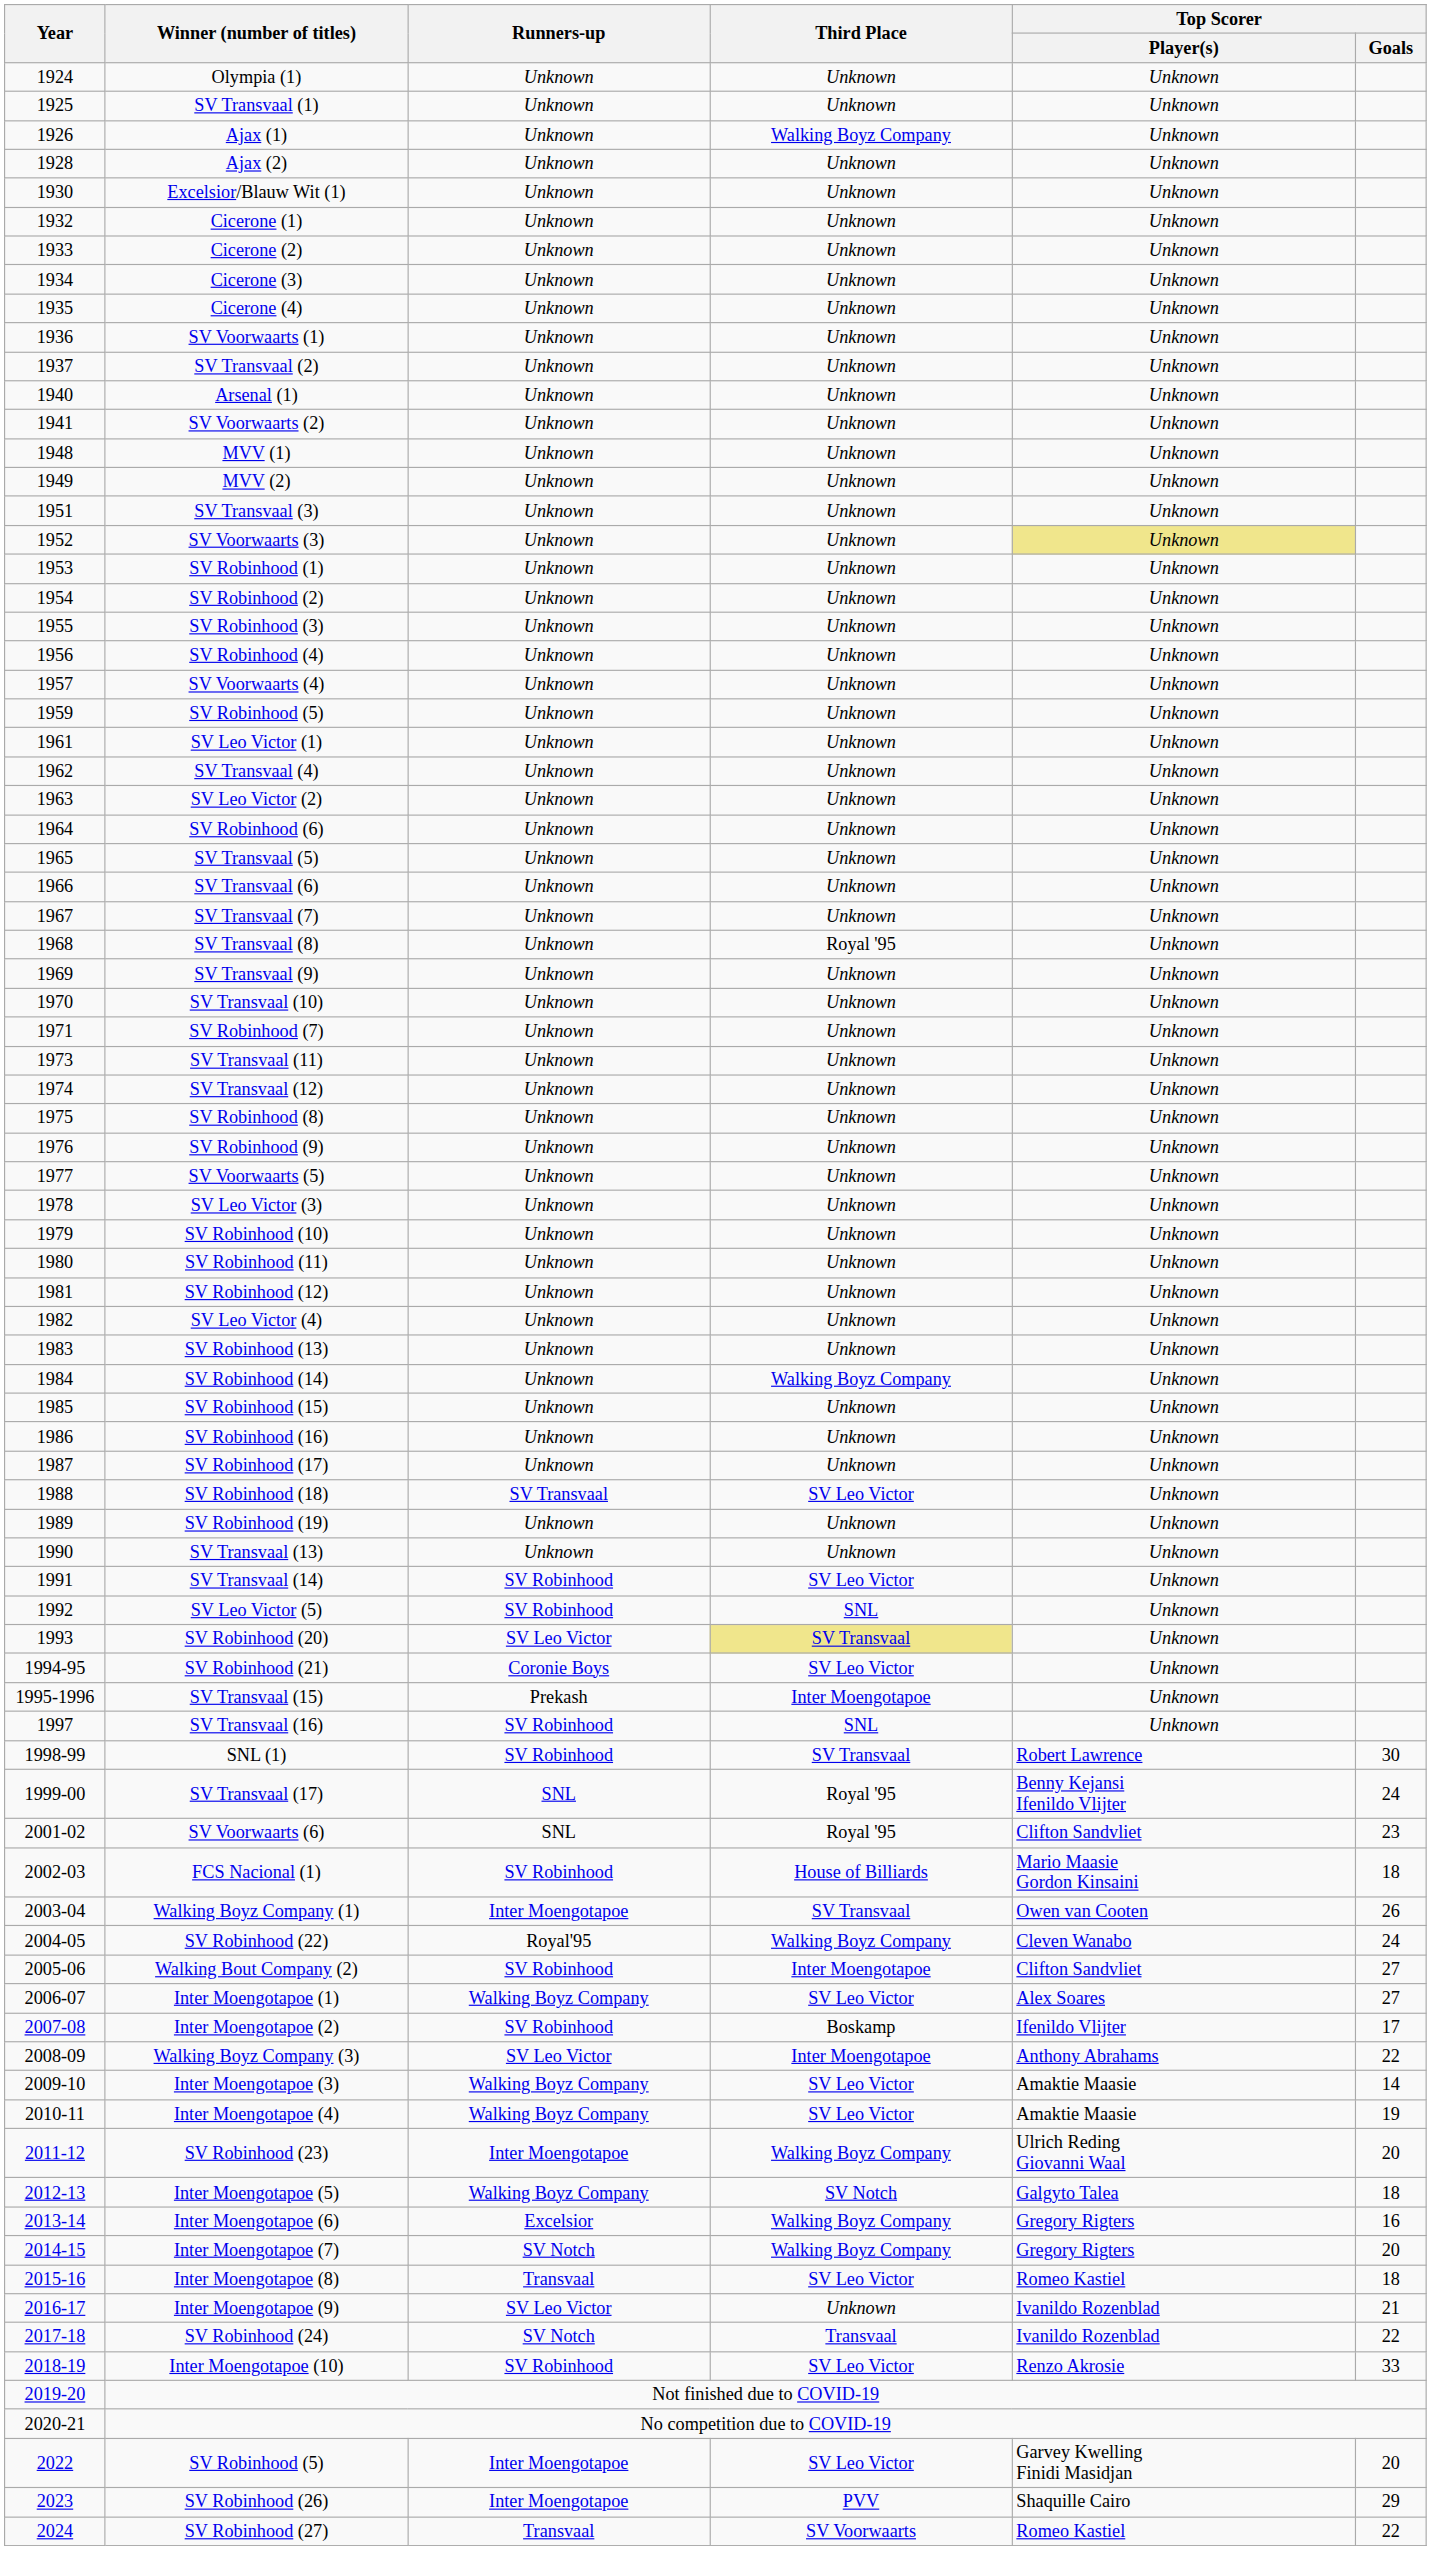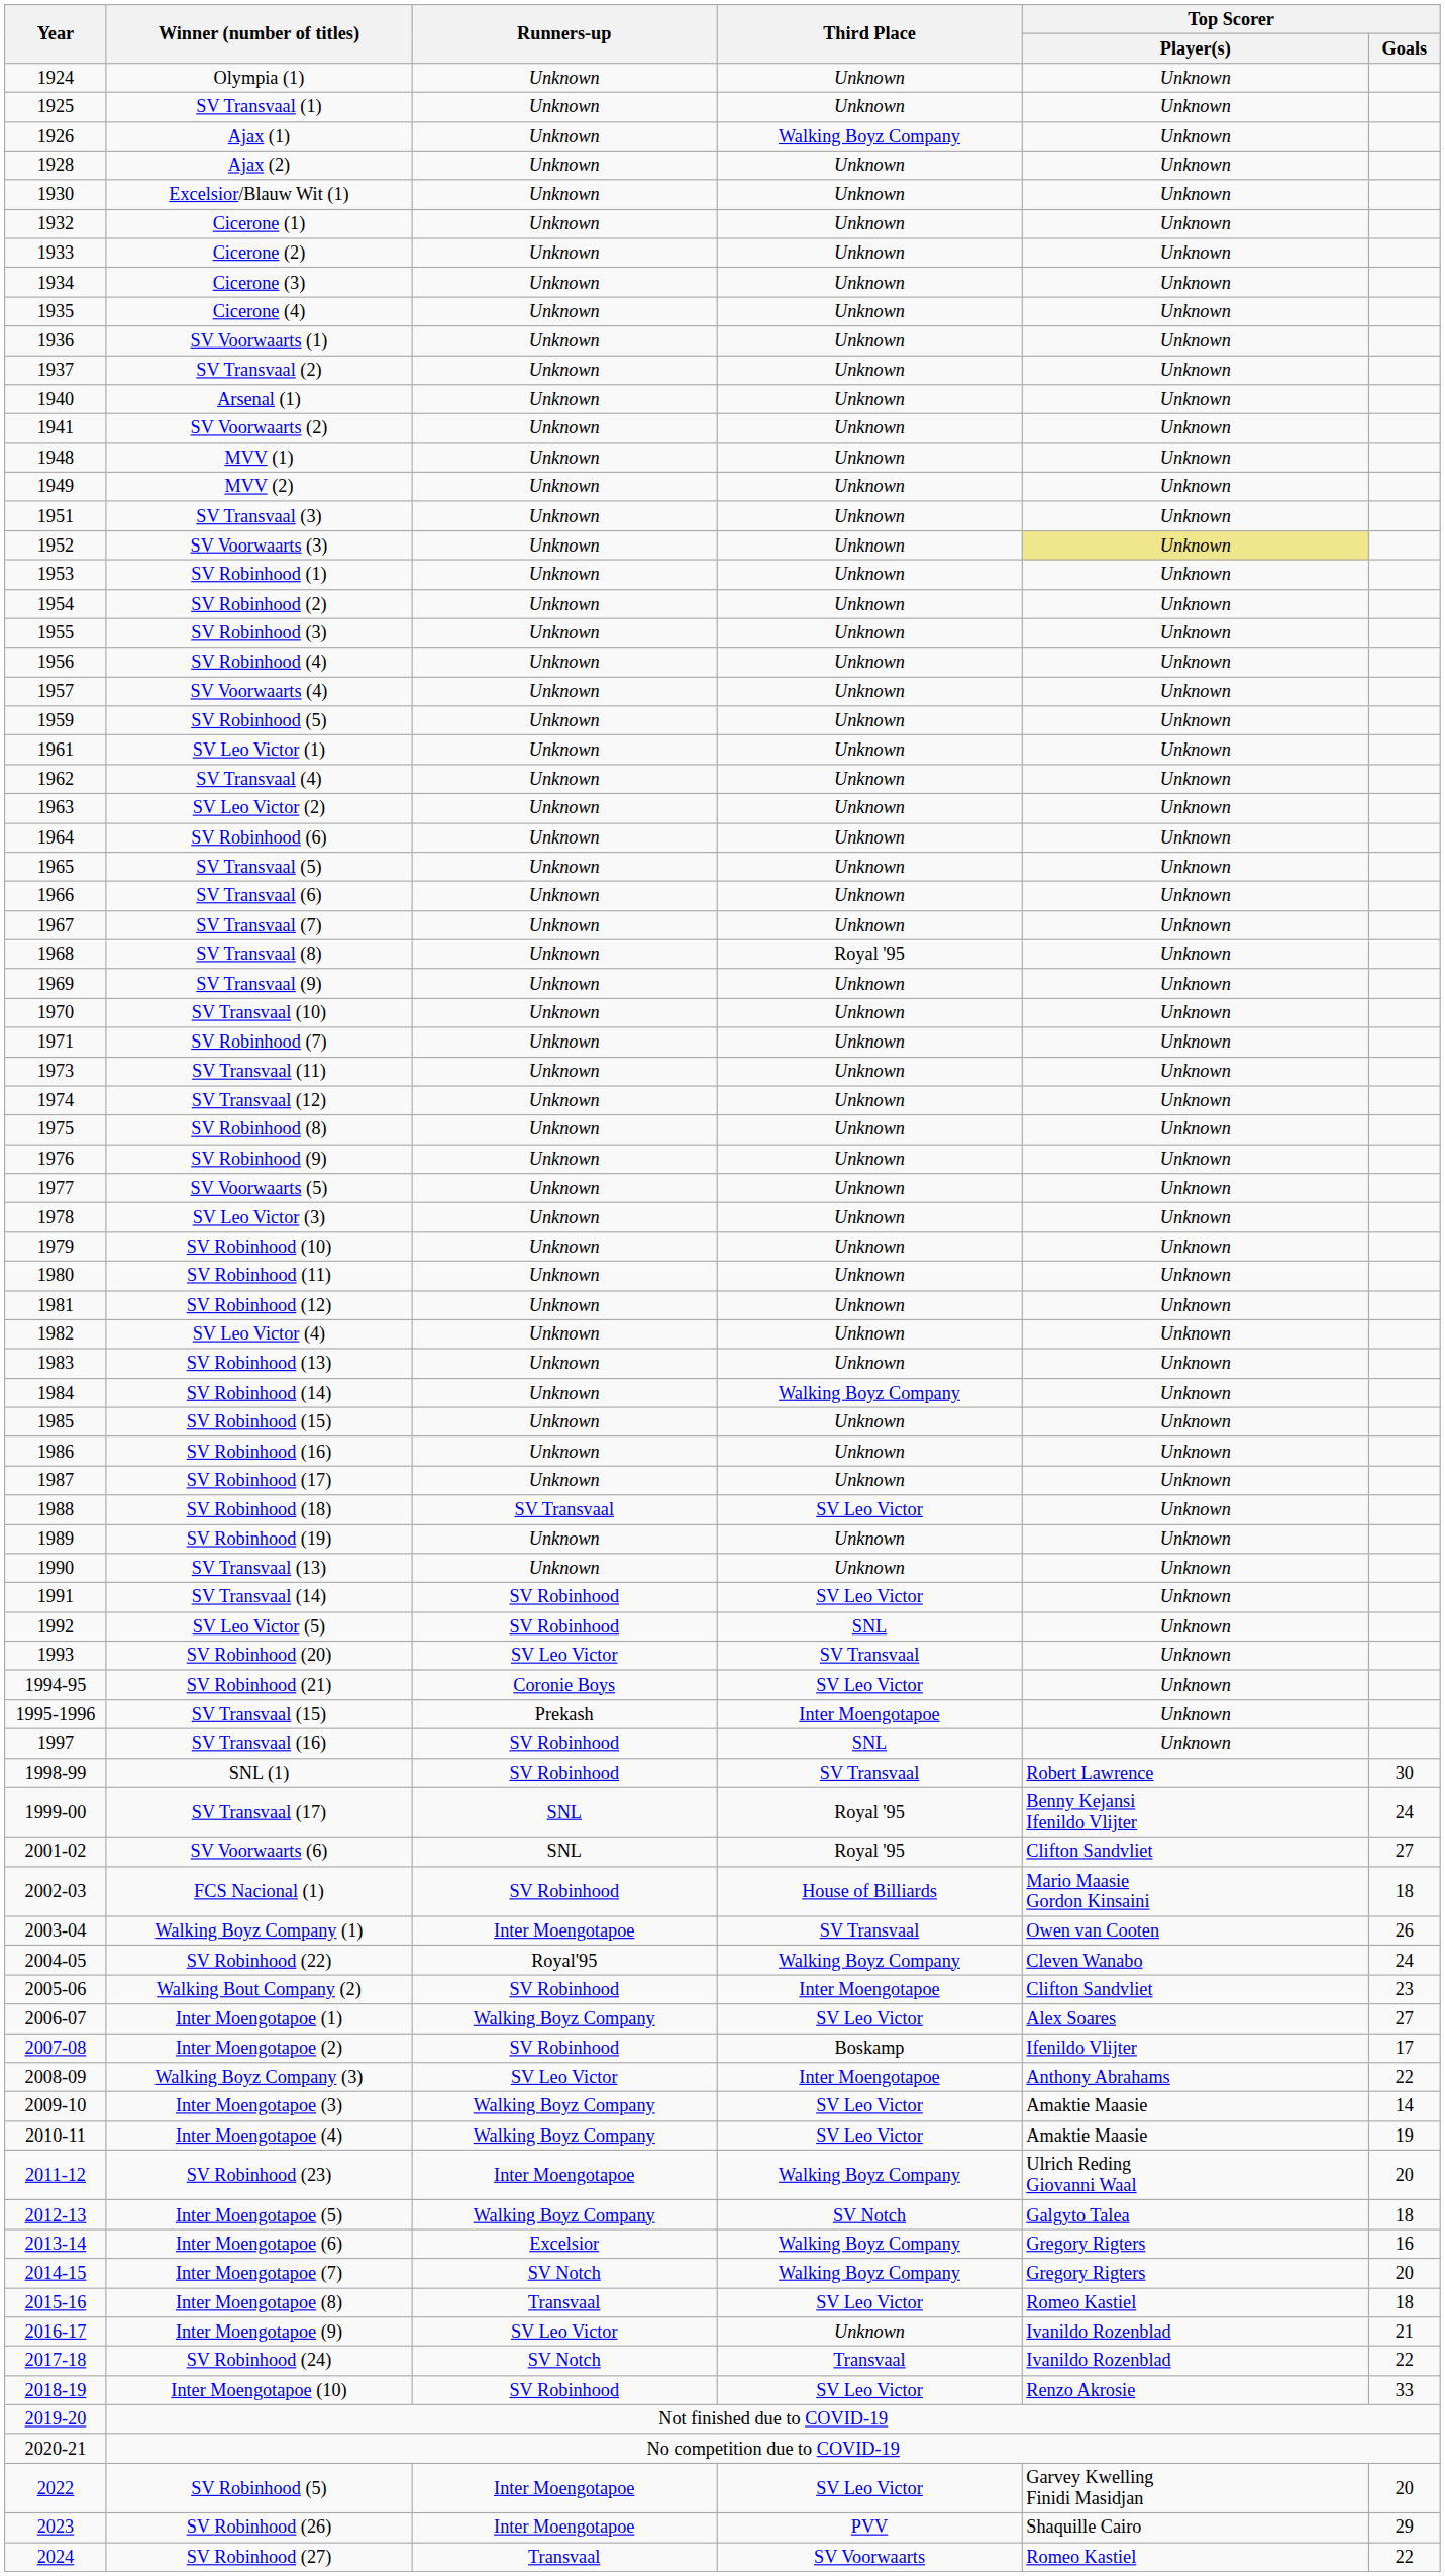SV Robinhood (20) | Third Place: khaki background -> no background
SV Voorwaarts (6) | Top Scorer / Goals: 23 -> 27
Walking Bout Company (2) | Top Scorer / Goals: 27 -> 23
